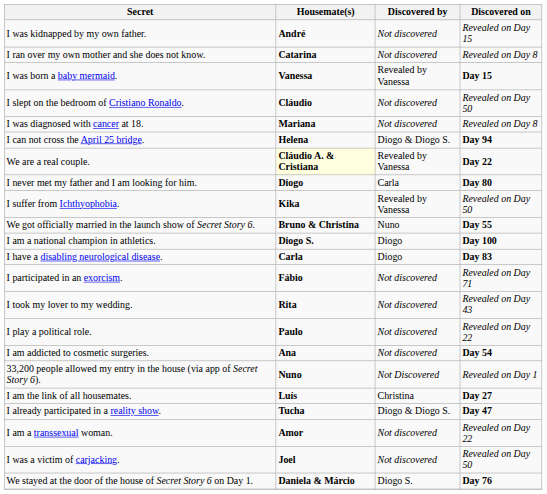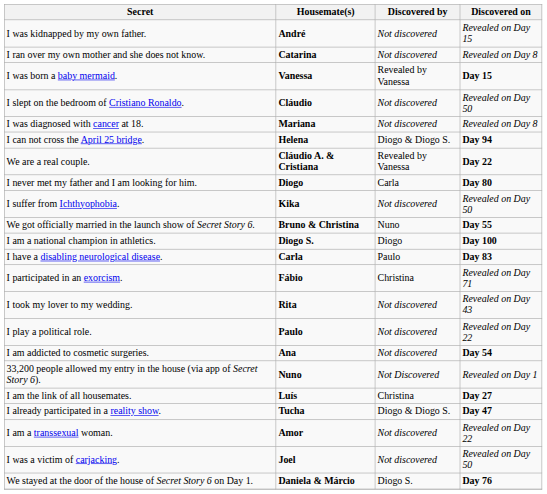We are a real couple. | Housemate(s): lightyellow background -> no background
I suffer from Ichthyophobia. | Discovered by: Revealed by Vanessa -> Not discovered
I have a disabling neurological disease. | Discovered by: Diogo -> Paulo
I participated in an exorcism. | Discovered by: Not discovered -> Christina
